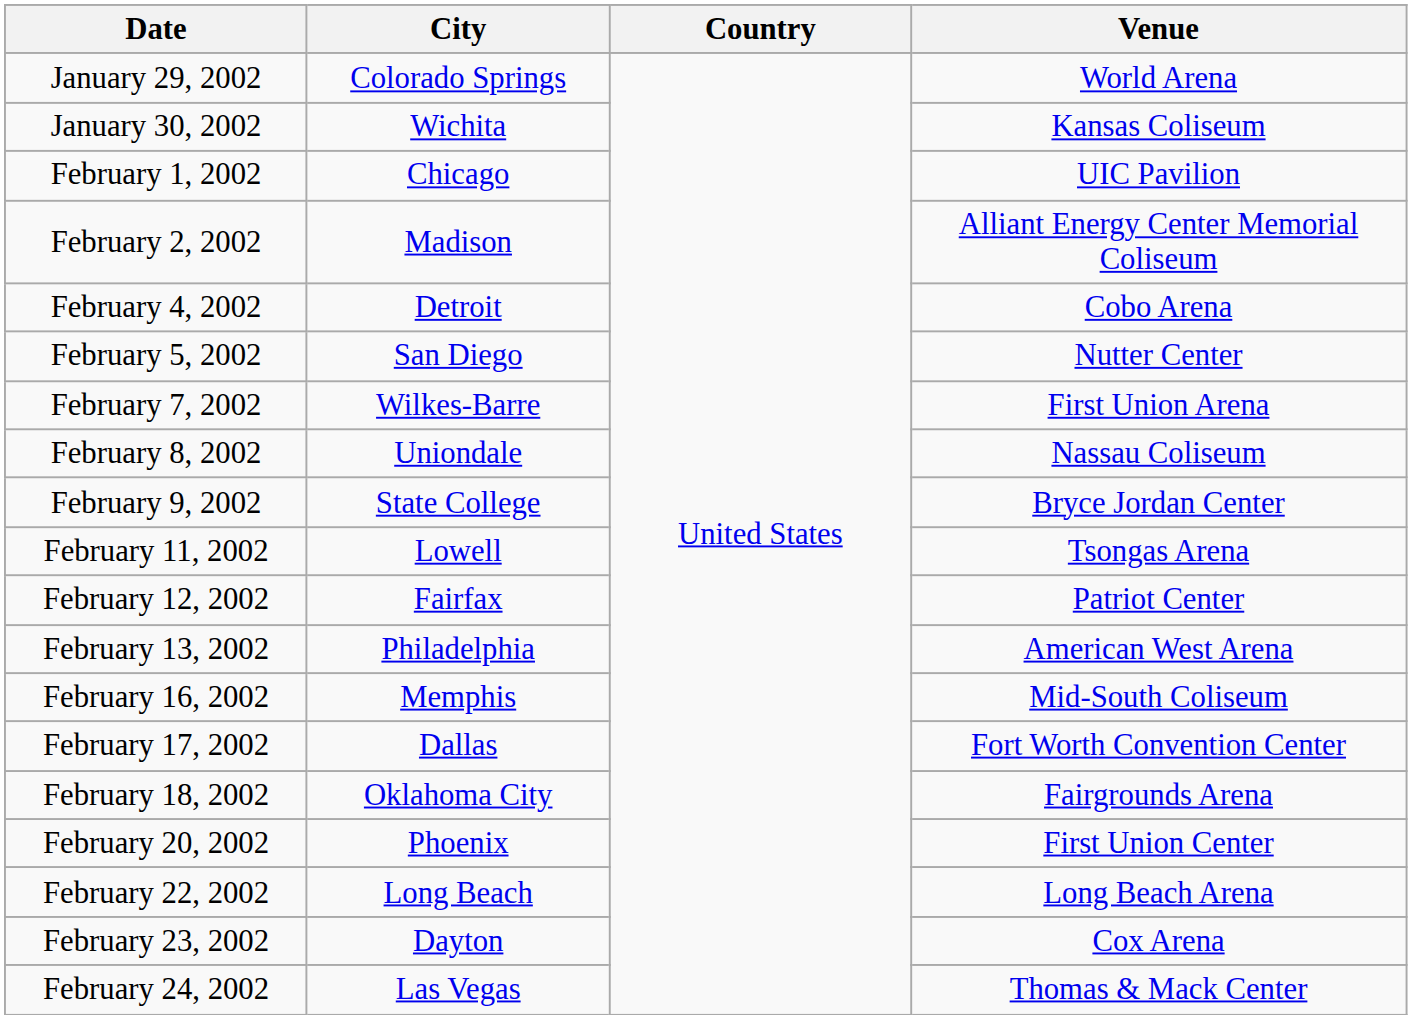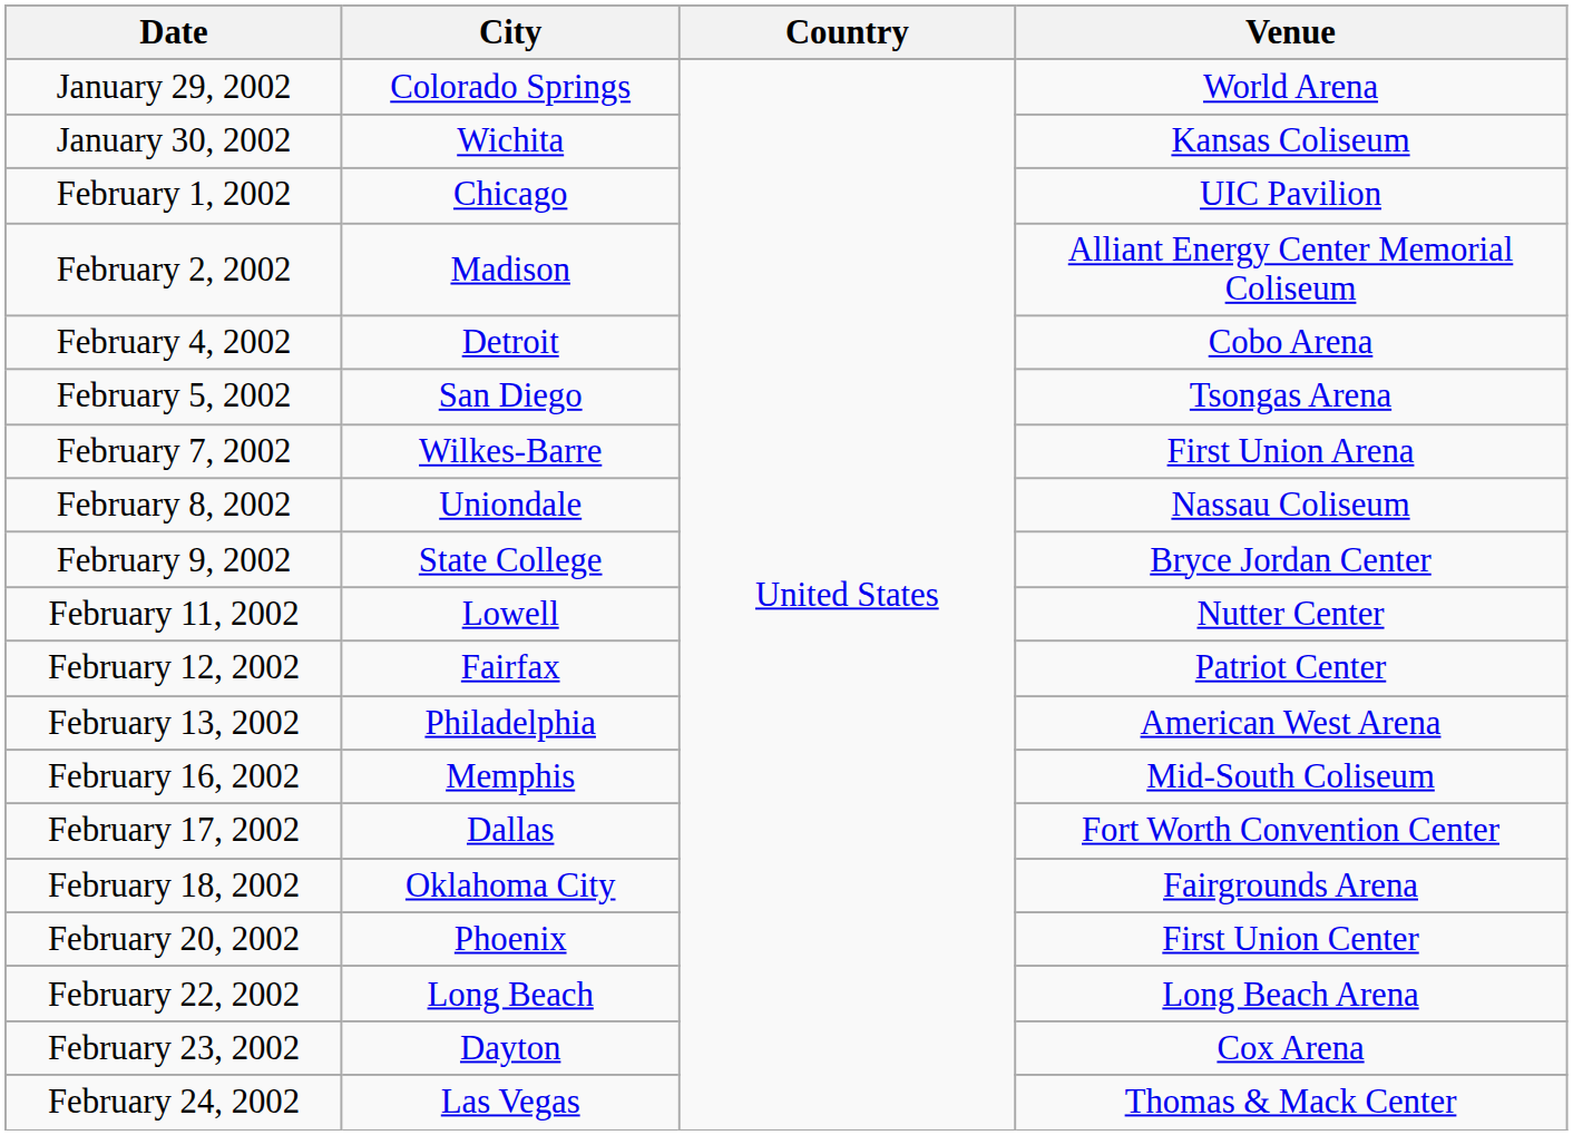February 5, 2002 | Venue: Nutter Center -> Tsongas Arena
February 11, 2002 | Venue: Tsongas Arena -> Nutter Center
